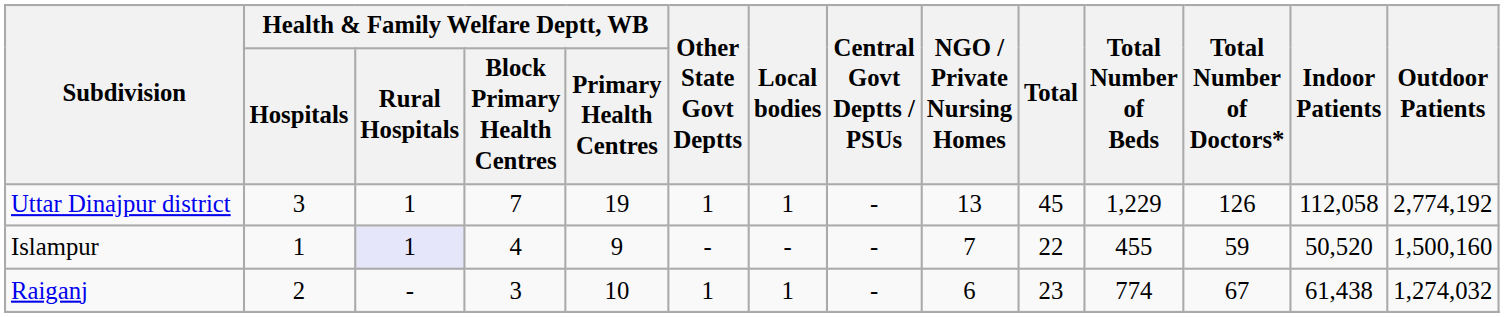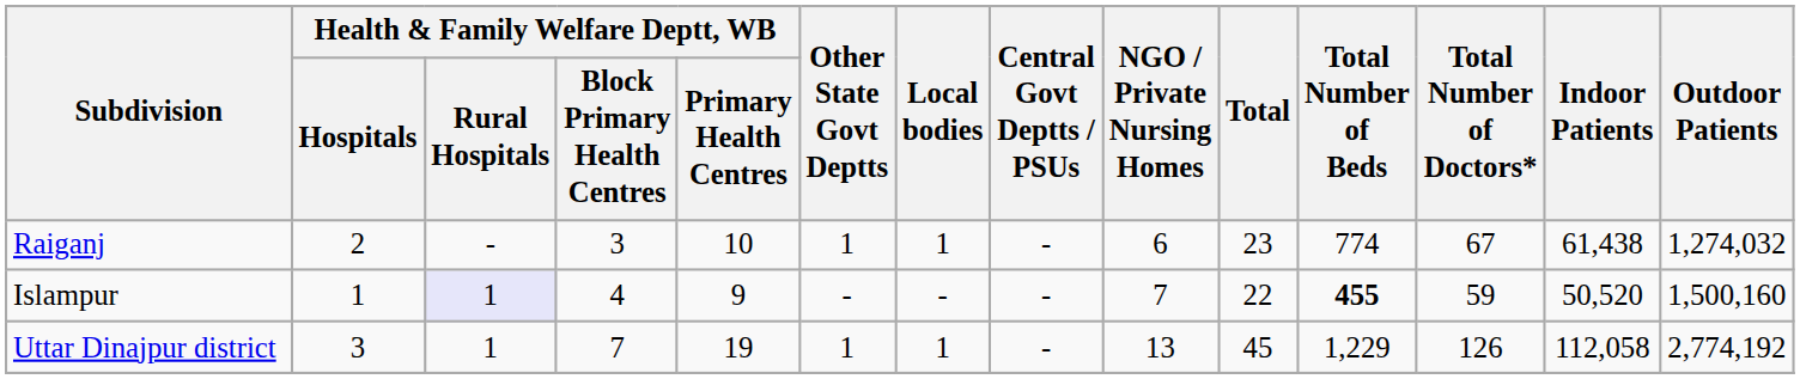rows swapped: Raiganj <-> Uttar Dinajpur district
Islampur | Total Number of Beds: normal -> bold
